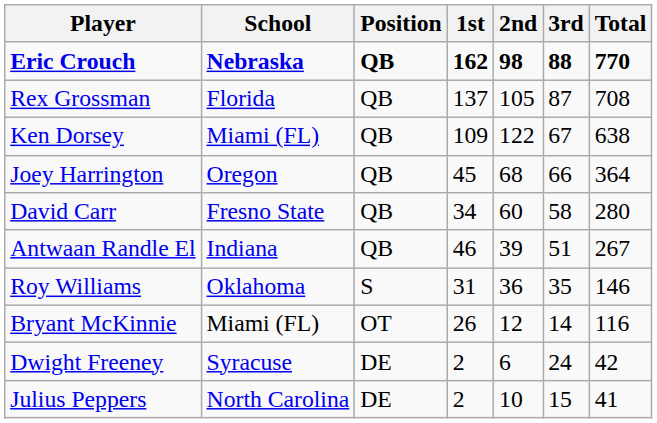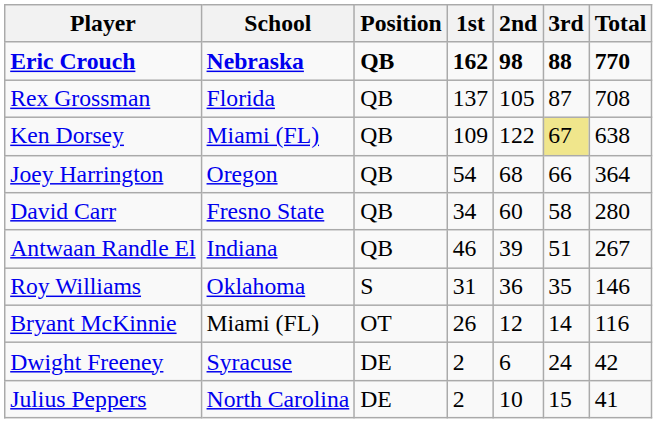Ken Dorsey | 3rd: no background -> khaki background
Joey Harrington | 1st: 45 -> 54
